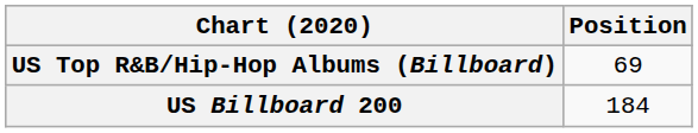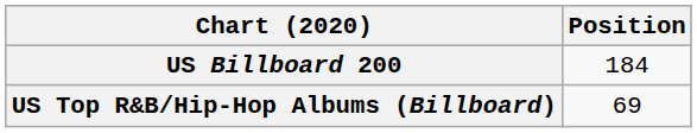rows swapped: US Billboard 200 <-> US Top R&B/Hip-Hop Albums (Billboard)
